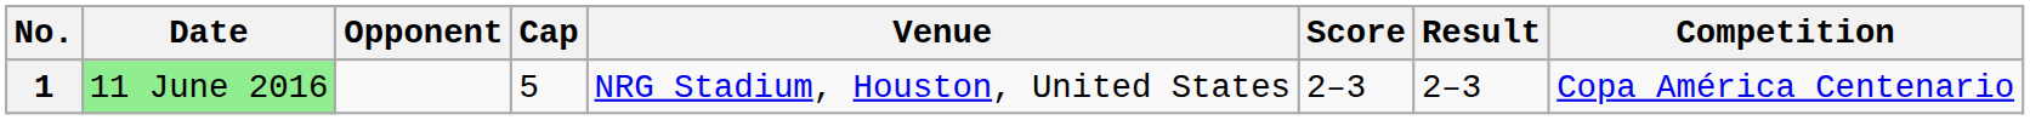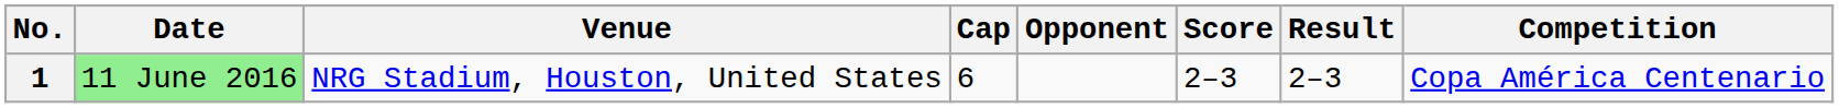columns swapped: Venue <-> Opponent
1 | Cap: 5 -> 6
